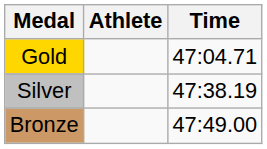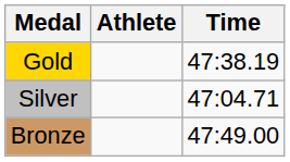Gold | Time: 47:04.71 -> 47:38.19
Silver | Time: 47:38.19 -> 47:04.71
